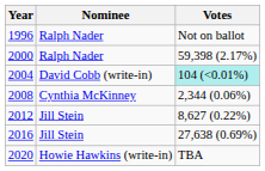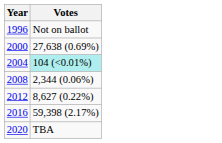- column: Nominee | Ralph Nader | Ralph Nader | David Cobb (write-in) | Cynthia McKinney | Jill Stein | Jill Stein | Howie Hawkins (write-in)
2000 | Votes: 59,398 (2.17%) -> 27,638 (0.69%)
2016 | Votes: 27,638 (0.69%) -> 59,398 (2.17%)
